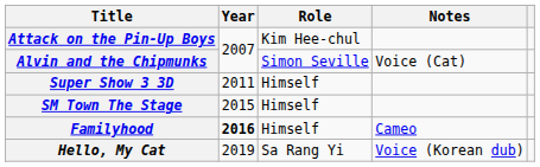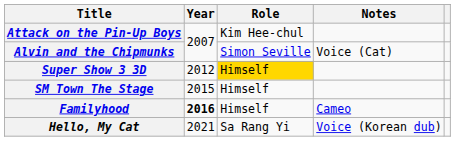Super Show 3 3D | Year: 2011 -> 2012
Super Show 3 3D | Role: no background -> gold background
Hello, My Cat | Year: 2019 -> 2021
